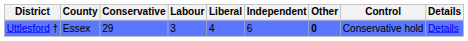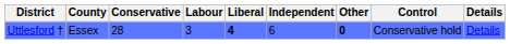Uttlesford † | Conservative: 29 -> 28
Uttlesford † | Liberal: normal -> bold
